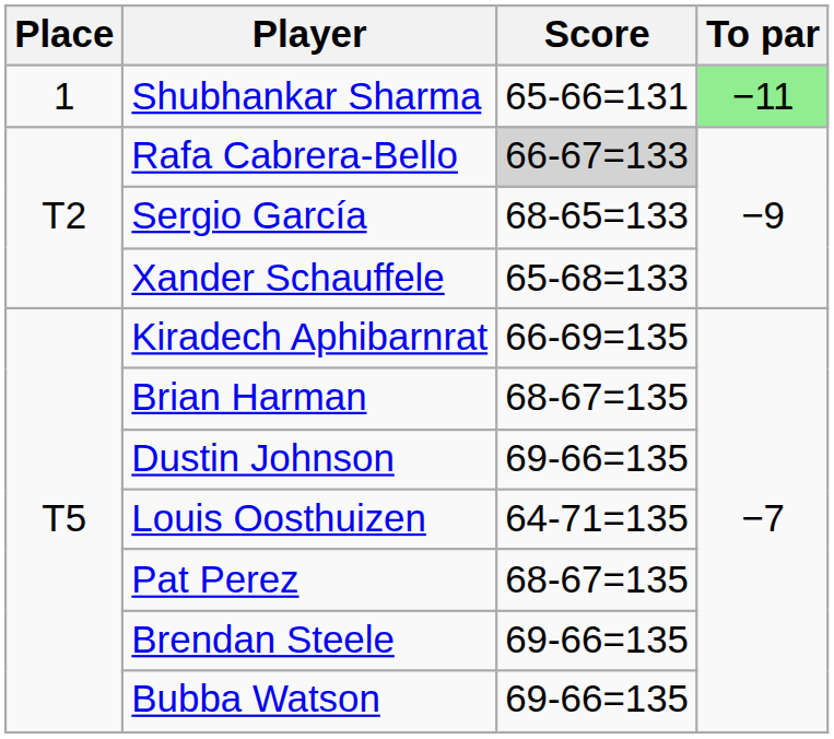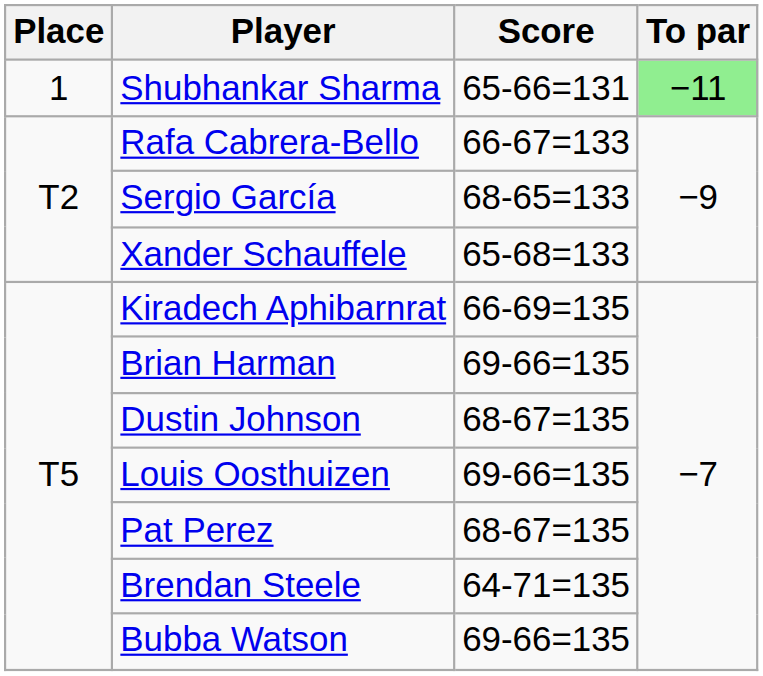Rafa Cabrera-Bello | Score: lightgrey background -> no background
Brian Harman | Score: 68-67=135 -> 69-66=135
Dustin Johnson | Score: 69-66=135 -> 68-67=135
Louis Oosthuizen | Score: 64-71=135 -> 69-66=135
Brendan Steele | Score: 69-66=135 -> 64-71=135
